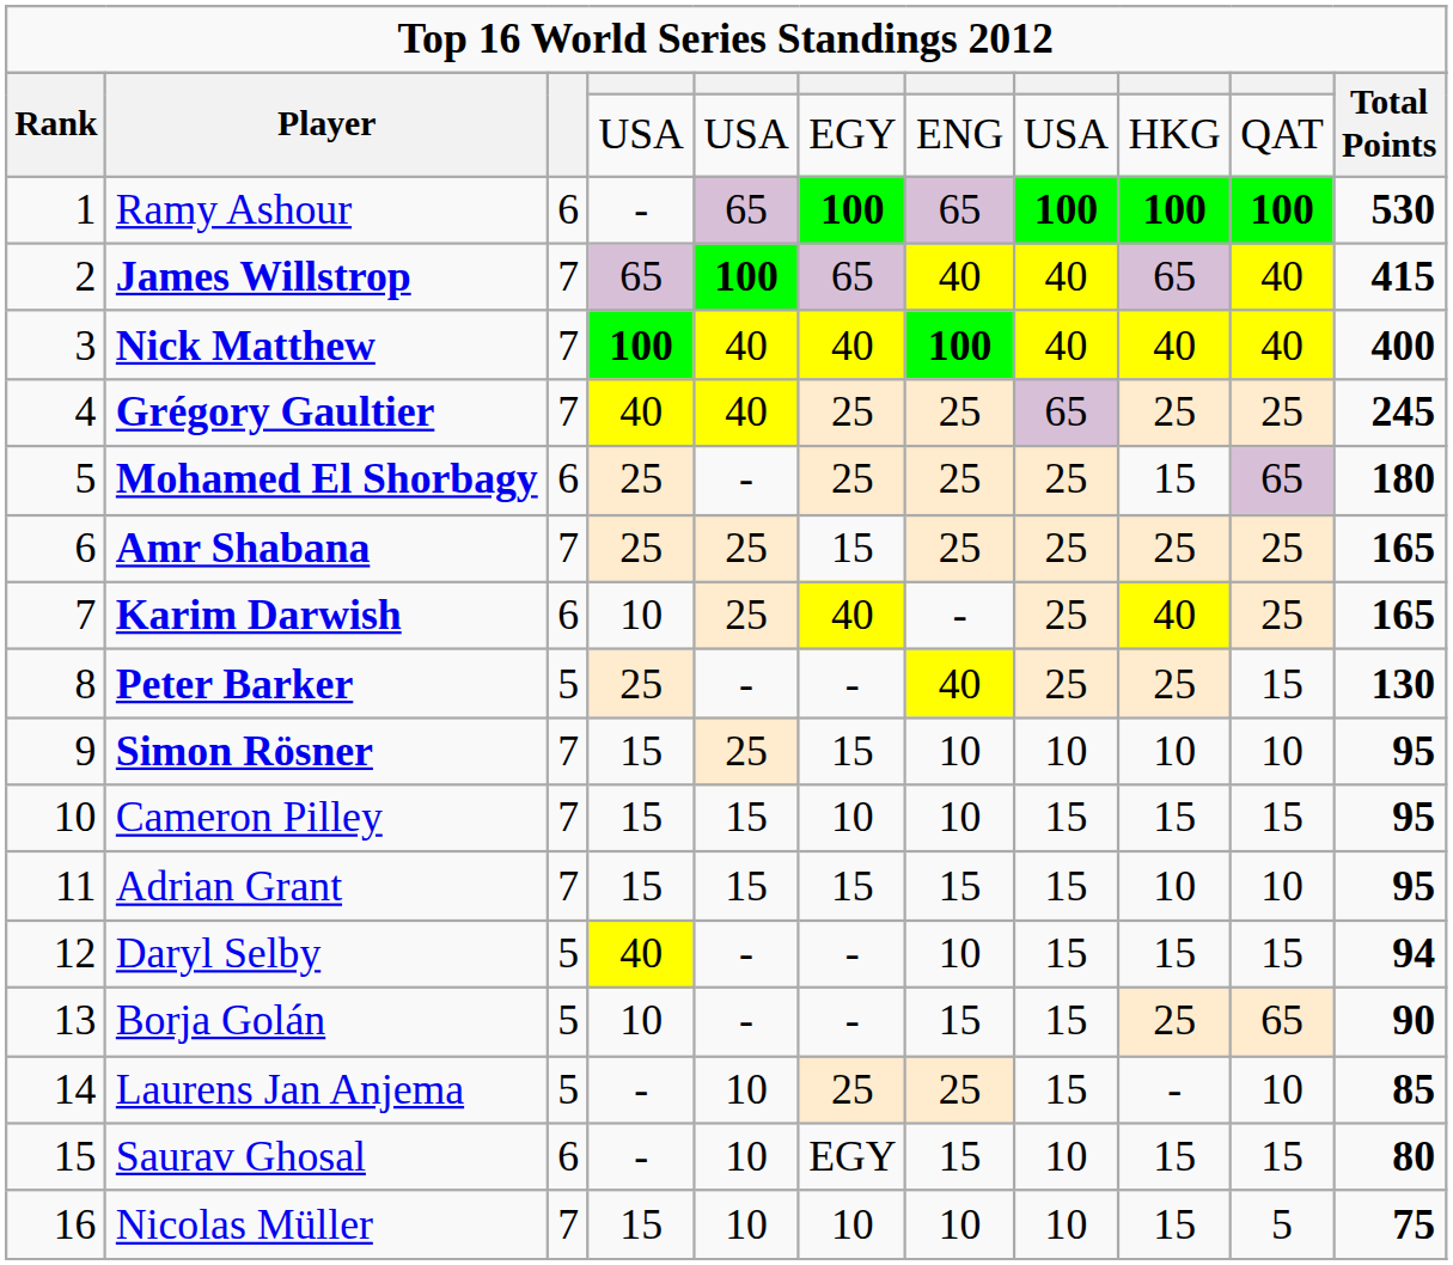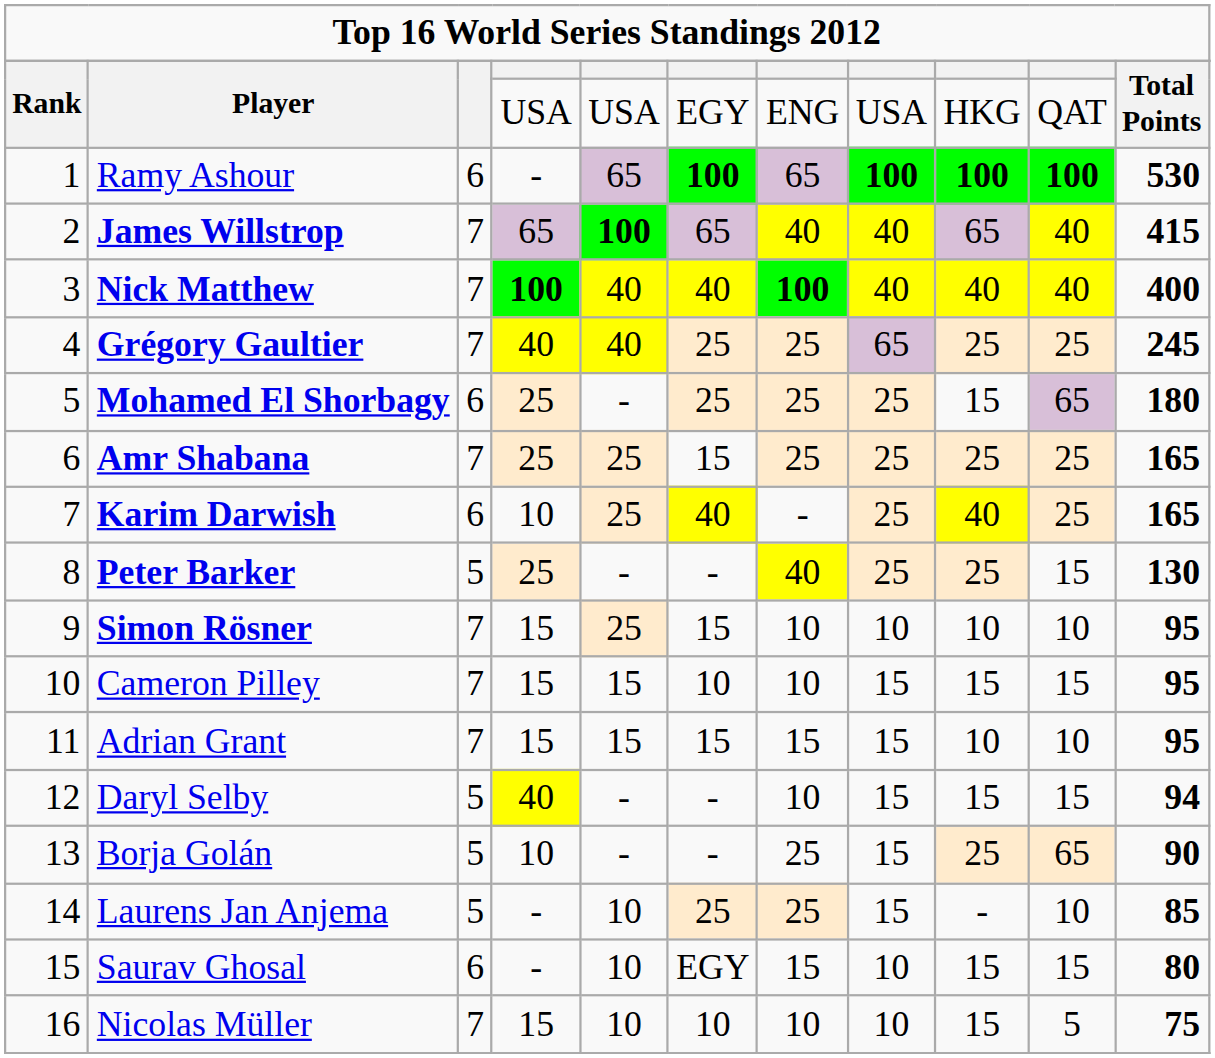Borja Golán | column 7: 15 -> 25
